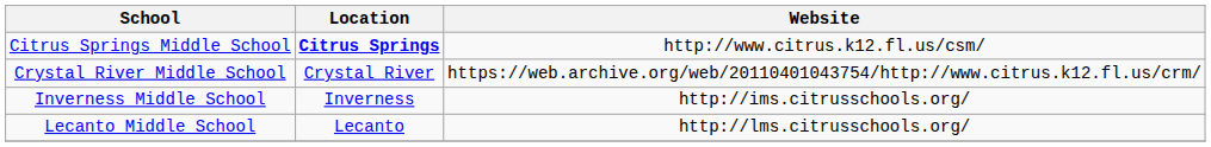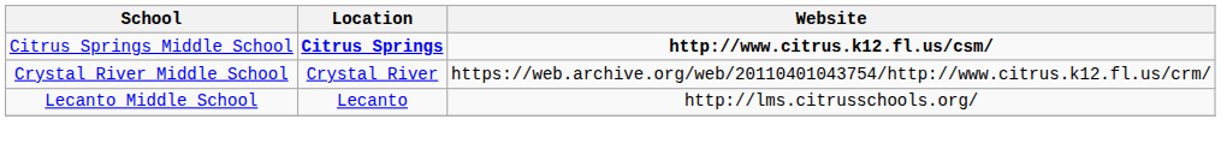Citrus Springs Middle School | Website: normal -> bold
- row: Inverness Middle School | Inverness | http://ims.citrusschools.org/
